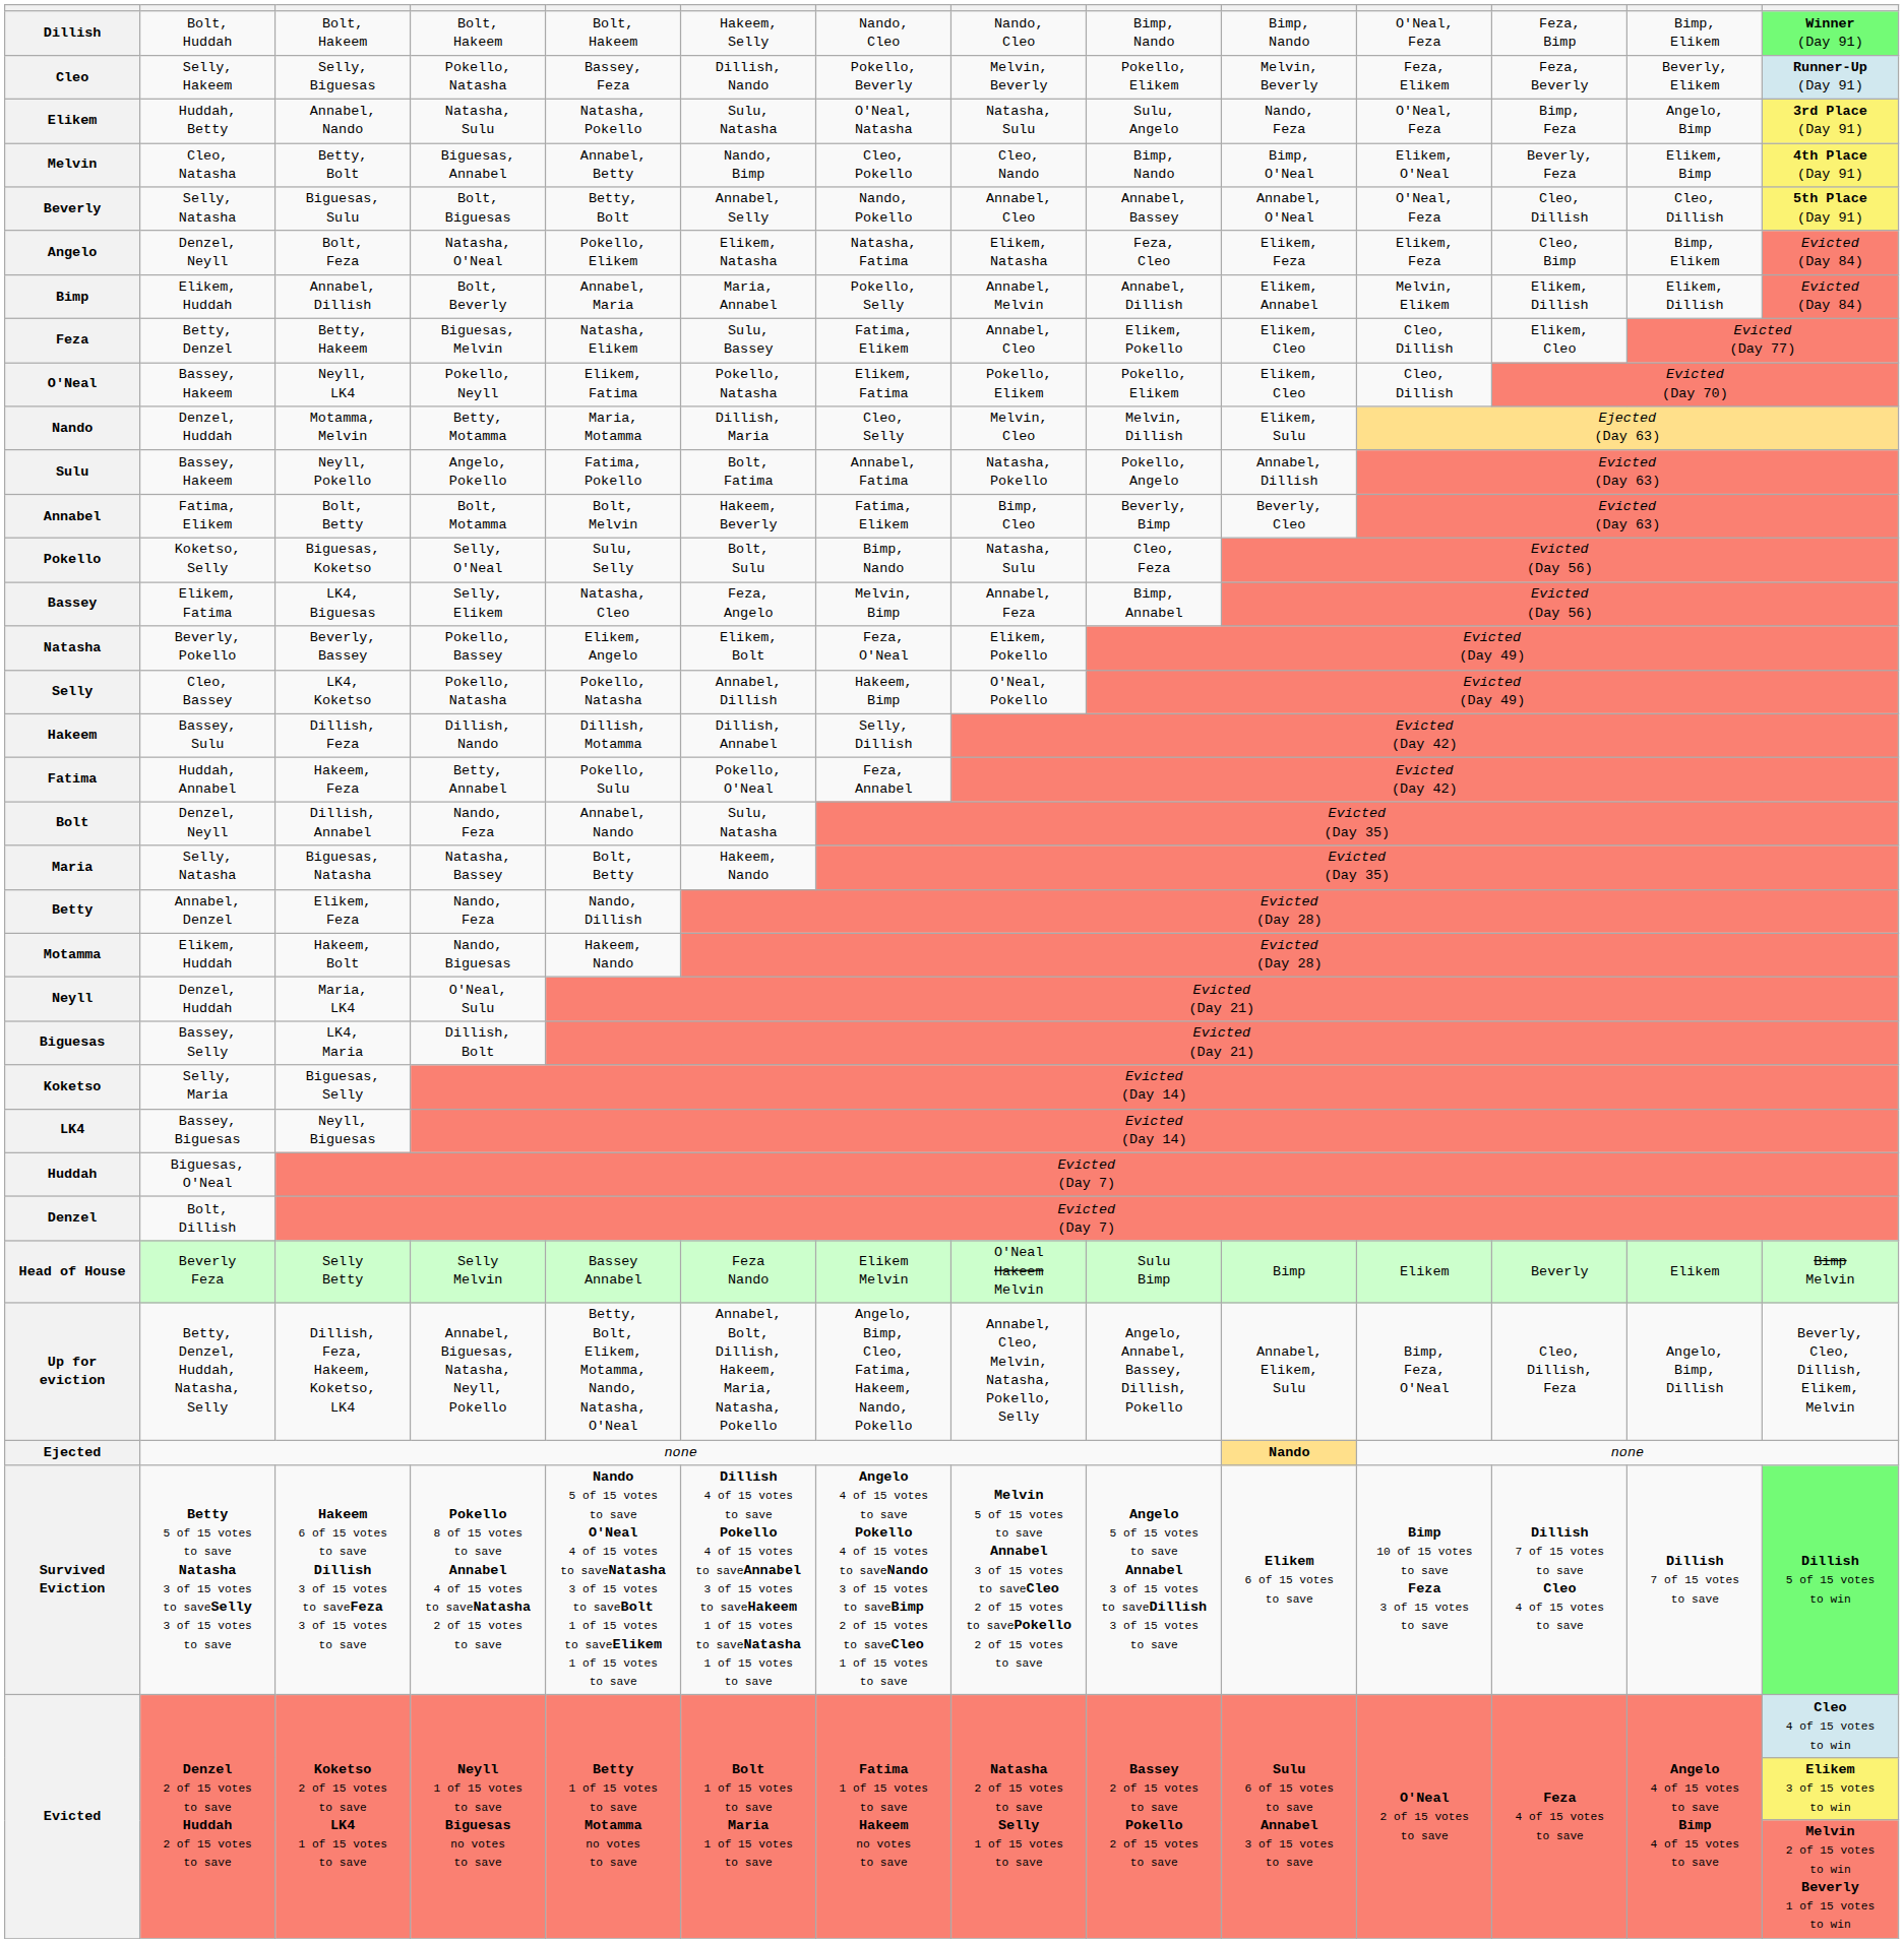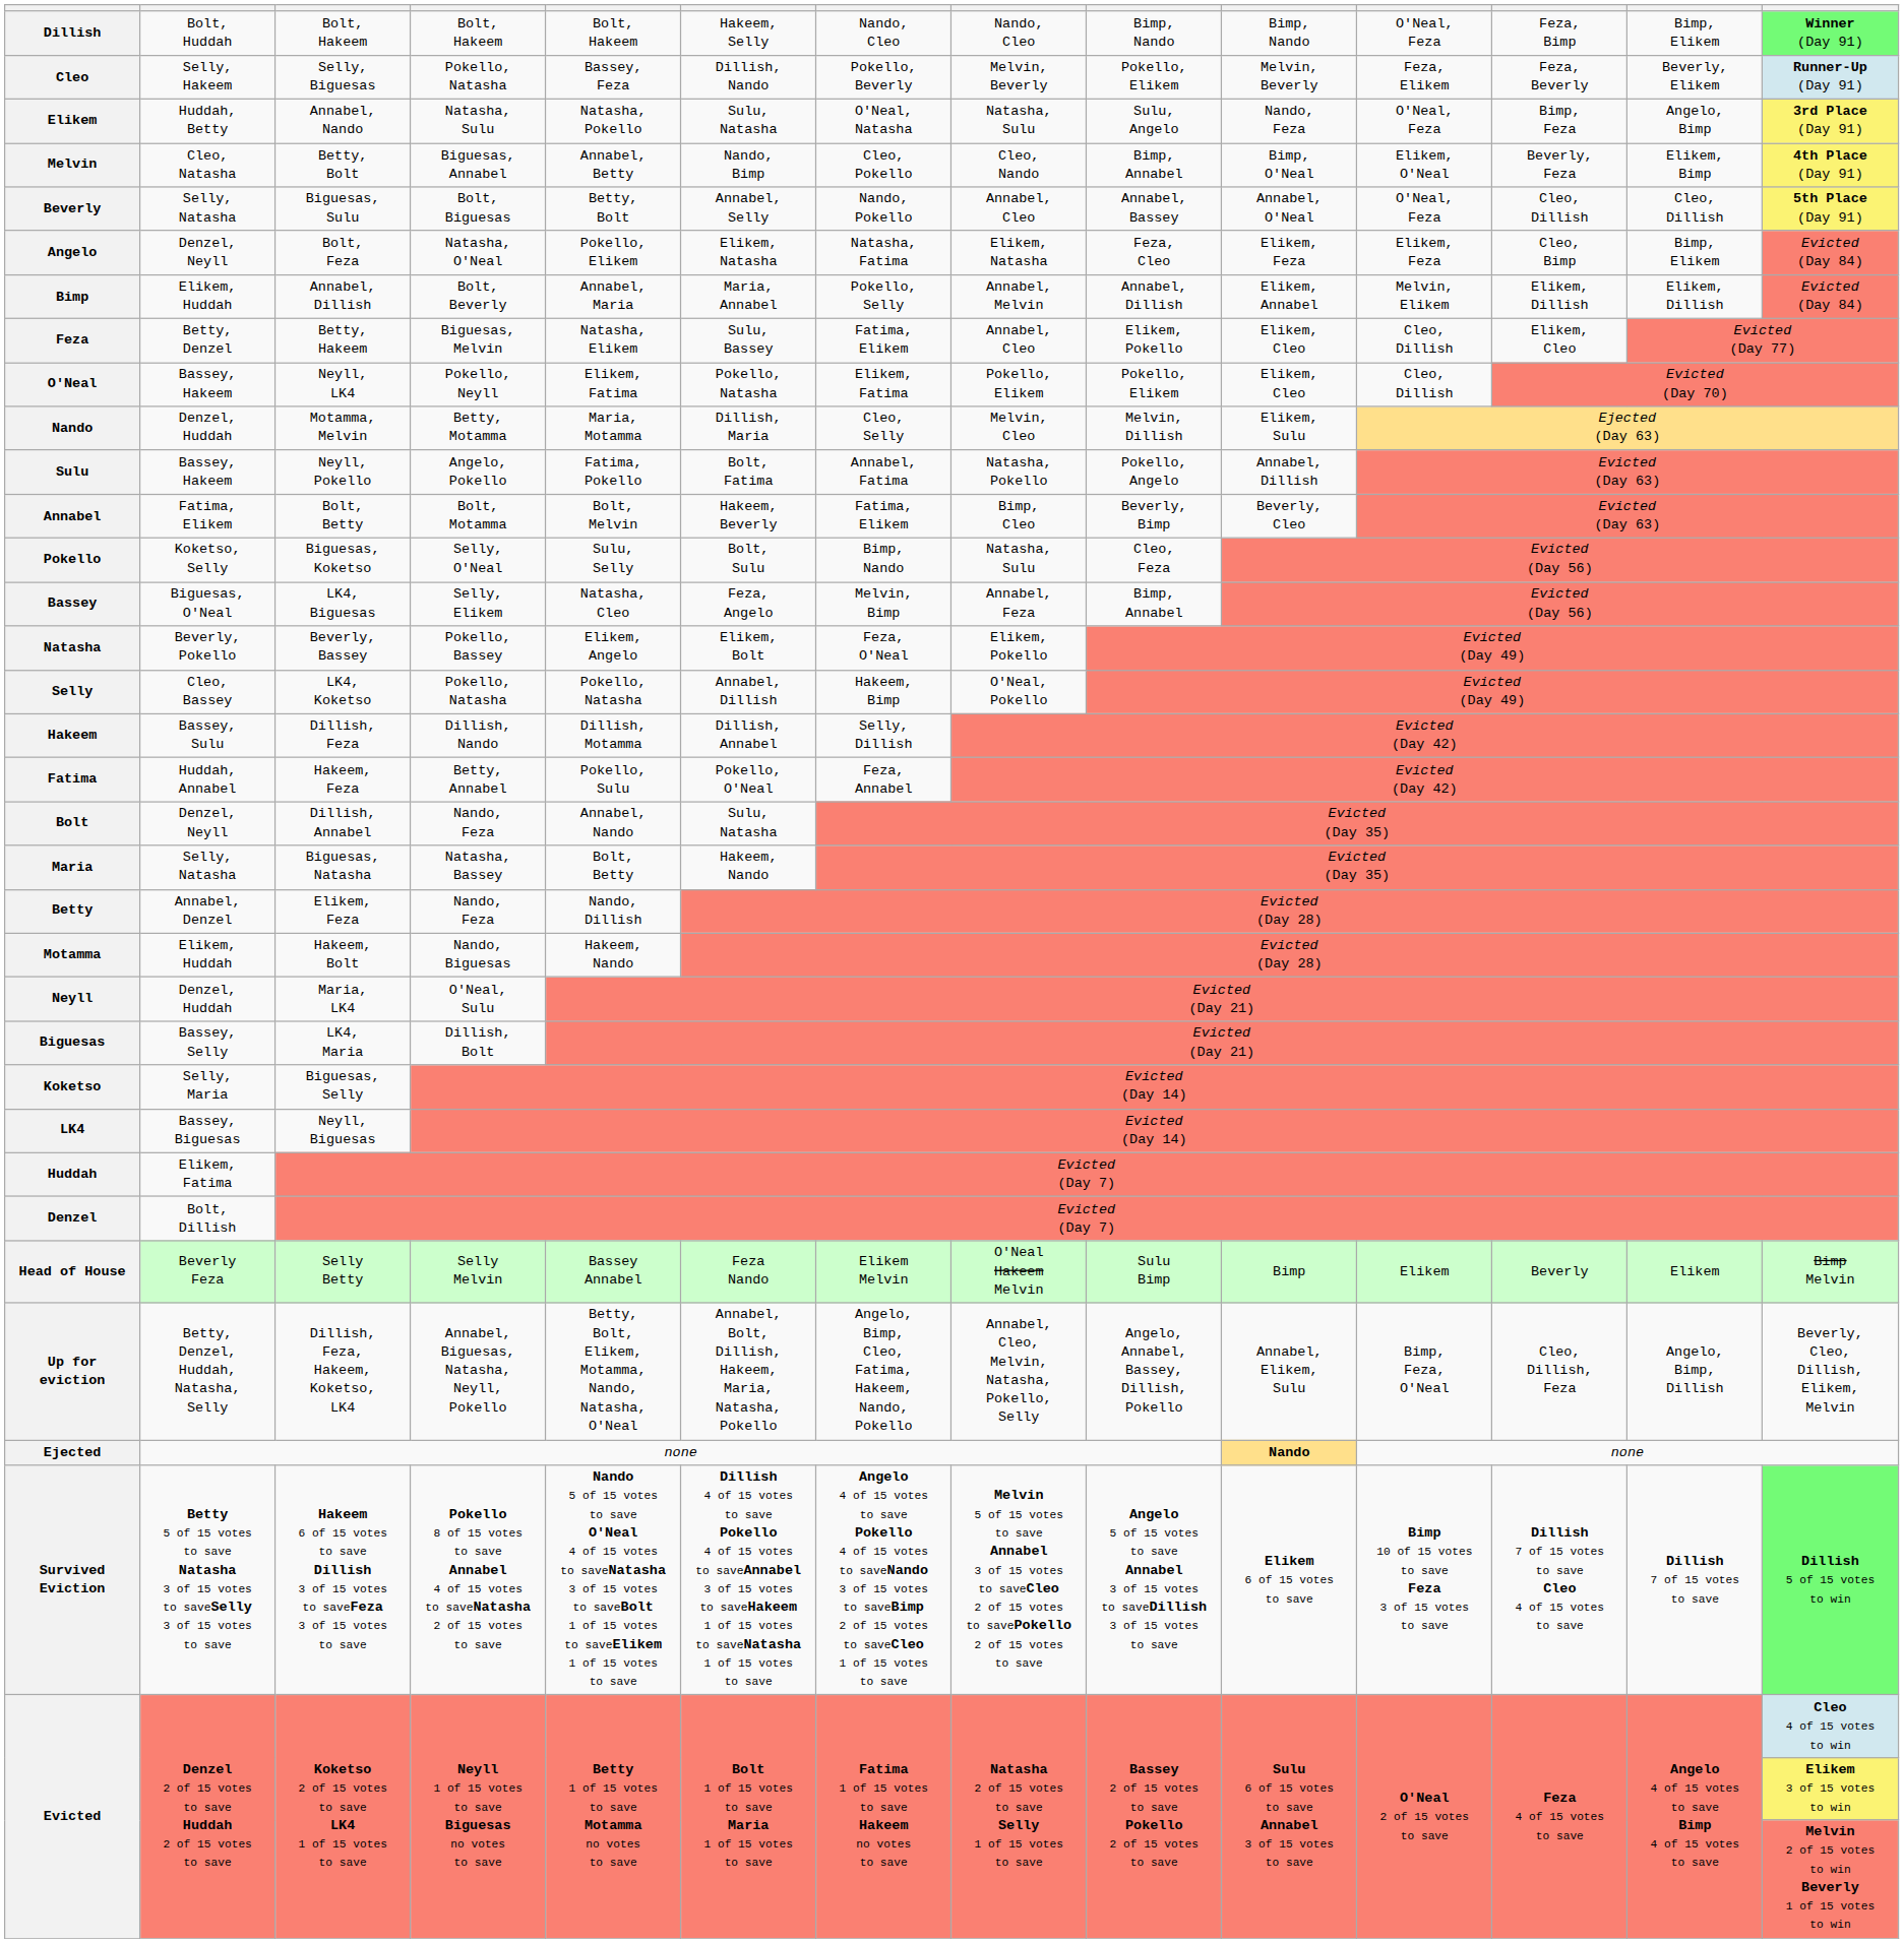Melvin | column 9: Bimp, Nando -> Bimp, Annabel
Bassey | column 2: Elikem, Fatima -> Biguesas, O'Neal
Huddah | column 2: Biguesas, O'Neal -> Elikem, Fatima
